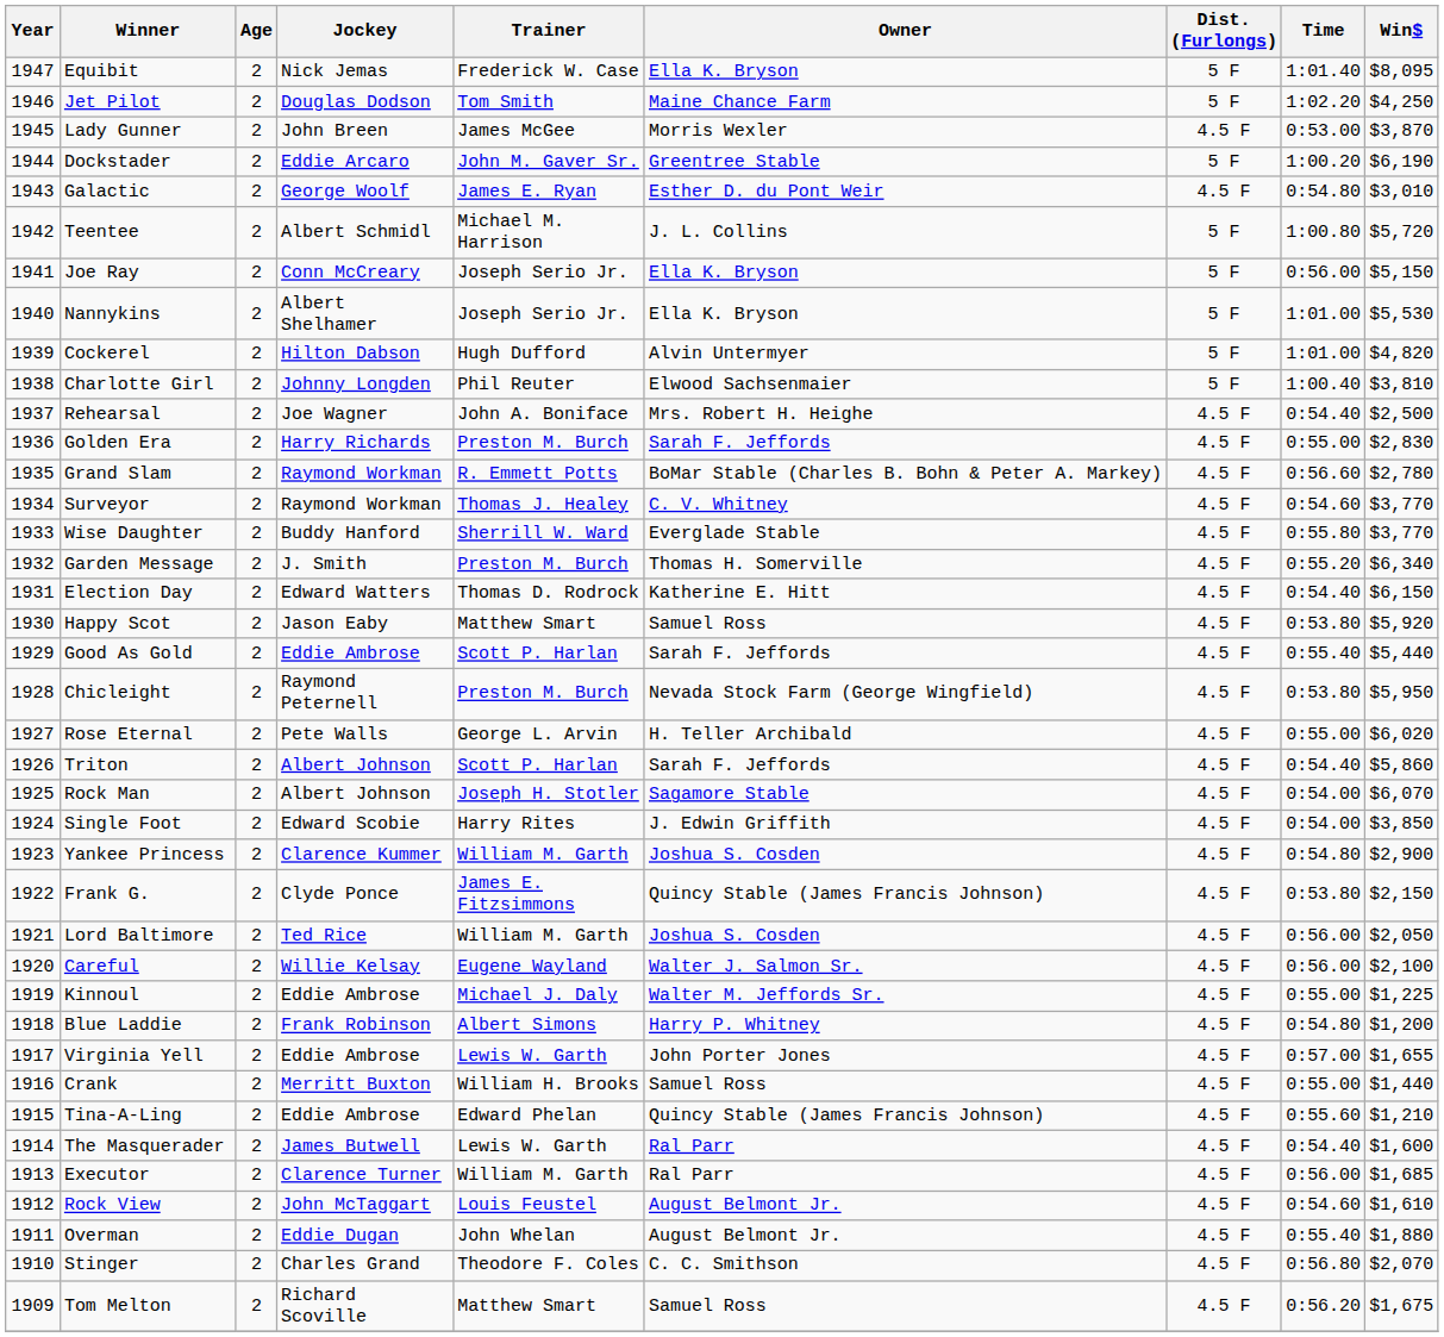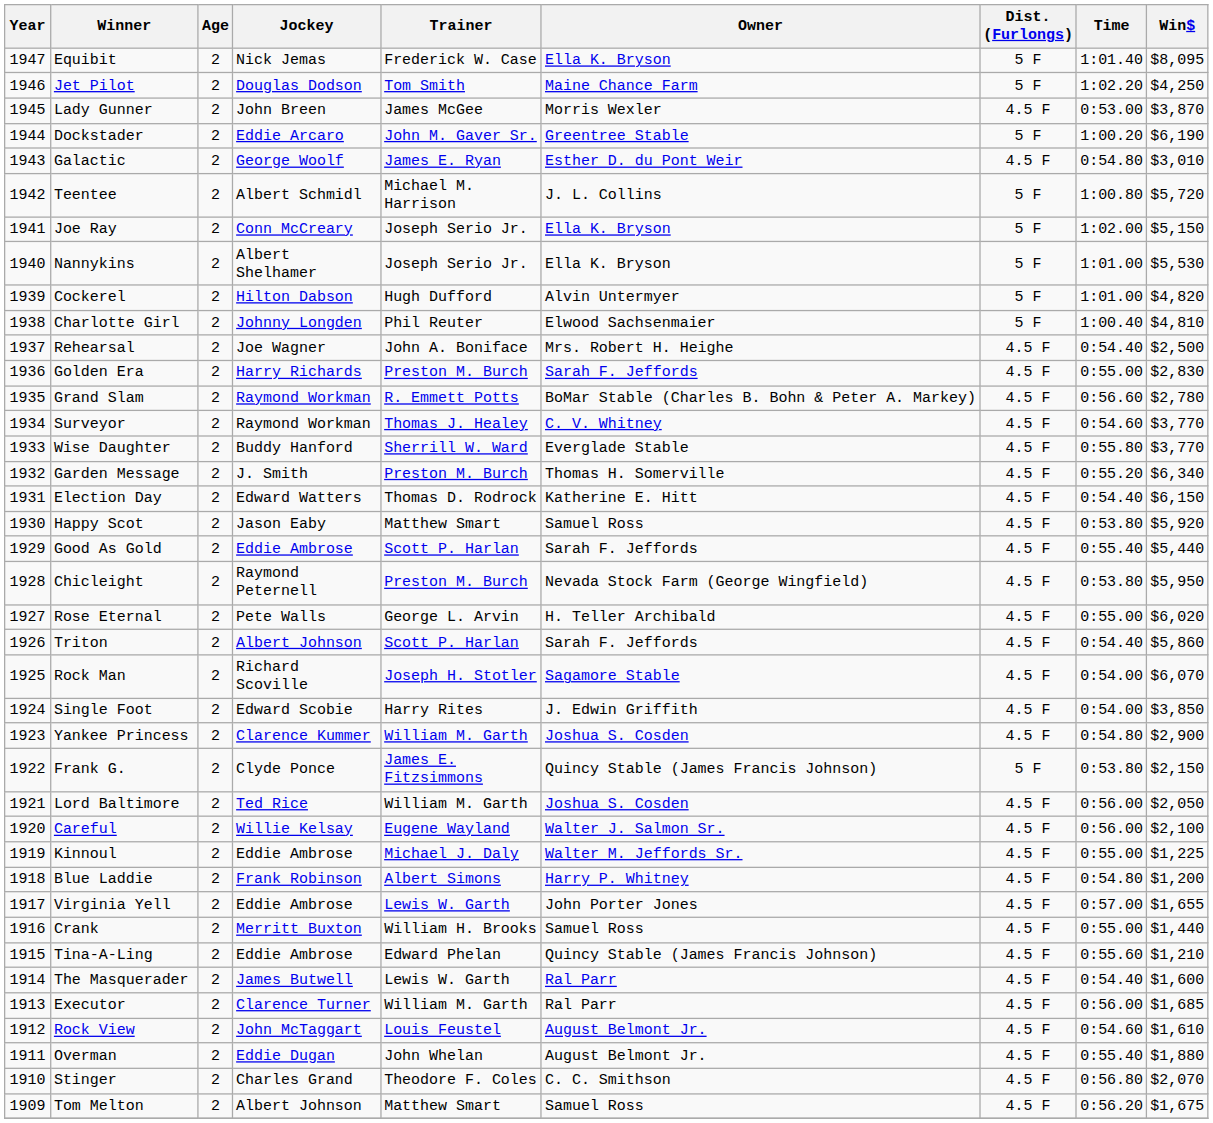Joe Ray | Time: 0:56.00 -> 1:02.00
Charlotte Girl | Win$: $3,810 -> $4,810
Rock Man | Jockey: Albert Johnson -> Richard Scoville
Frank G. | Dist. (Furlongs): 4.5 F -> 5 F
Tom Melton | Jockey: Richard Scoville -> Albert Johnson
